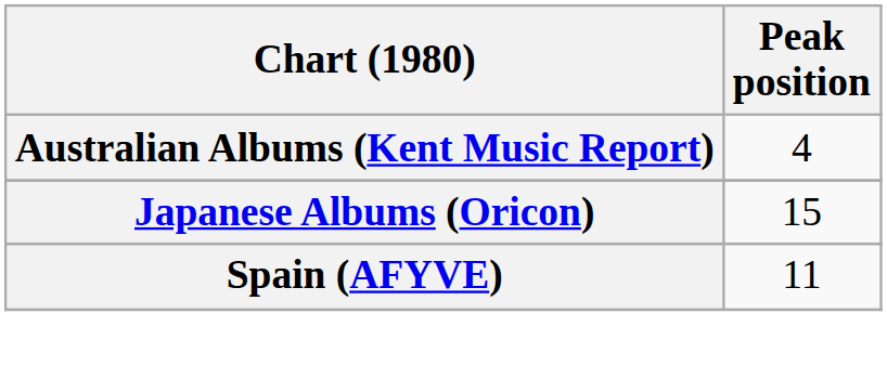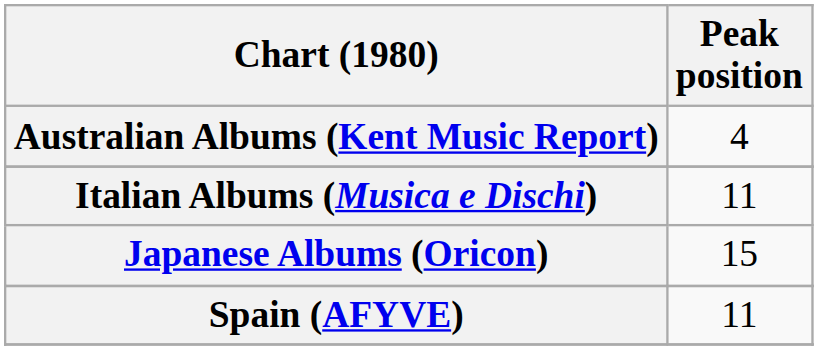+ row: Italian Albums (Musica e Dischi) | 11
